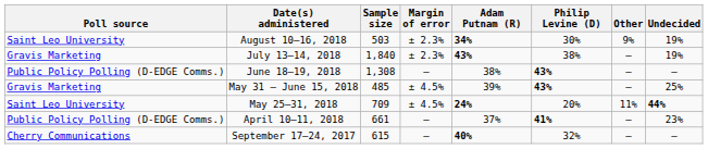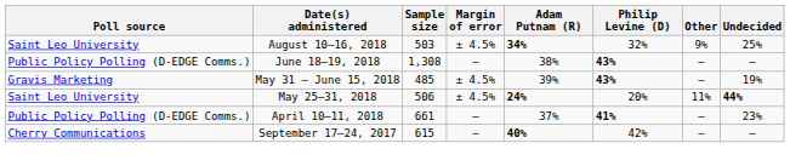August 10–16, 2018 | Margin of error: ± 2.3% -> ± 4.5%
August 10–16, 2018 | Philip Levine (D): 30% -> 32%
August 10–16, 2018 | Undecided: 19% -> 25%
- row: Gravis Marketing | July 13–14, 2018 | 1,840 | ± 2.3% | 43% | 38% | – | 19%
May 31 – June 15, 2018 | Undecided: 25% -> 19%
May 25–31, 2018 | Sample size: 709 -> 506
September 17–24, 2017 | Philip Levine (D): 32% -> 42%
